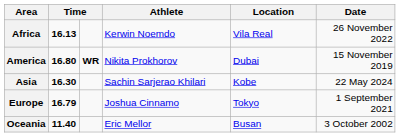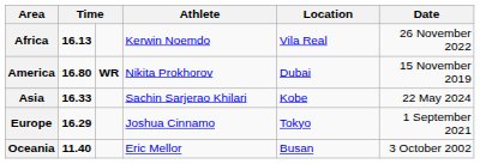Asia | column 2: 16.30 -> 16.33
Europe | column 2: 16.79 -> 16.29
